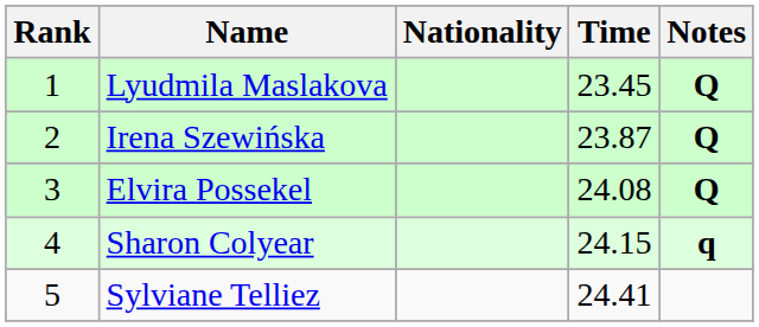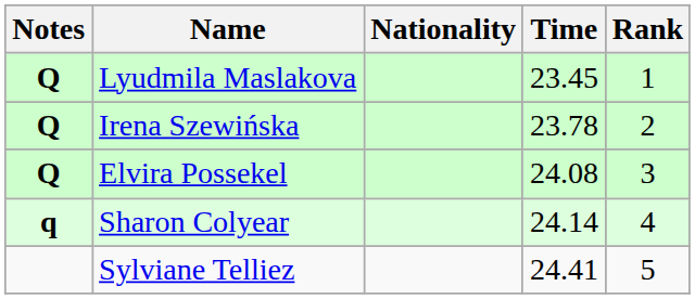columns swapped: Rank <-> Notes
Irena Szewińska | Time: 23.87 -> 23.78
Sharon Colyear | Time: 24.15 -> 24.14
